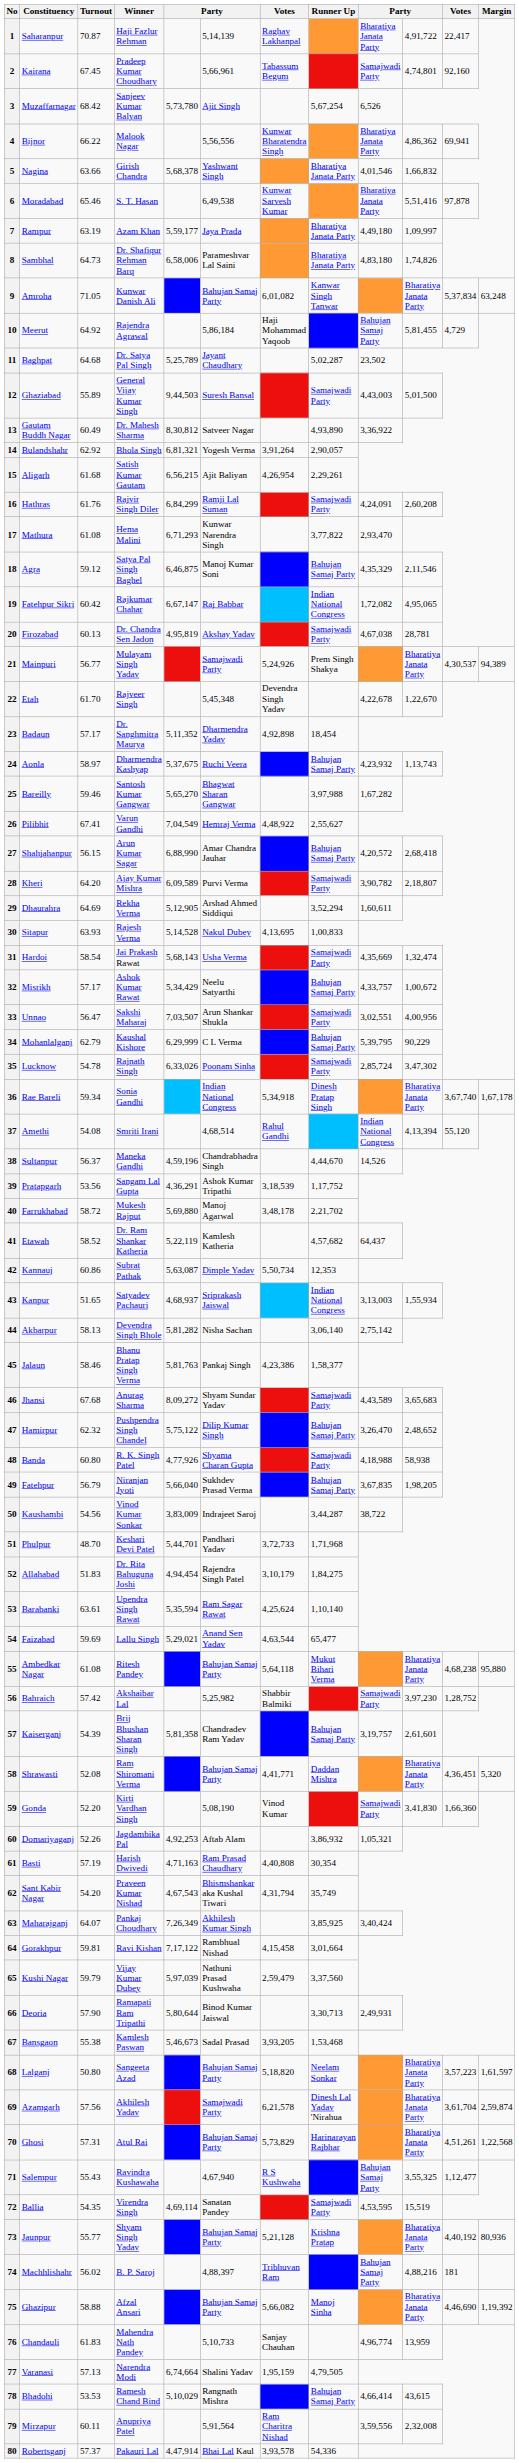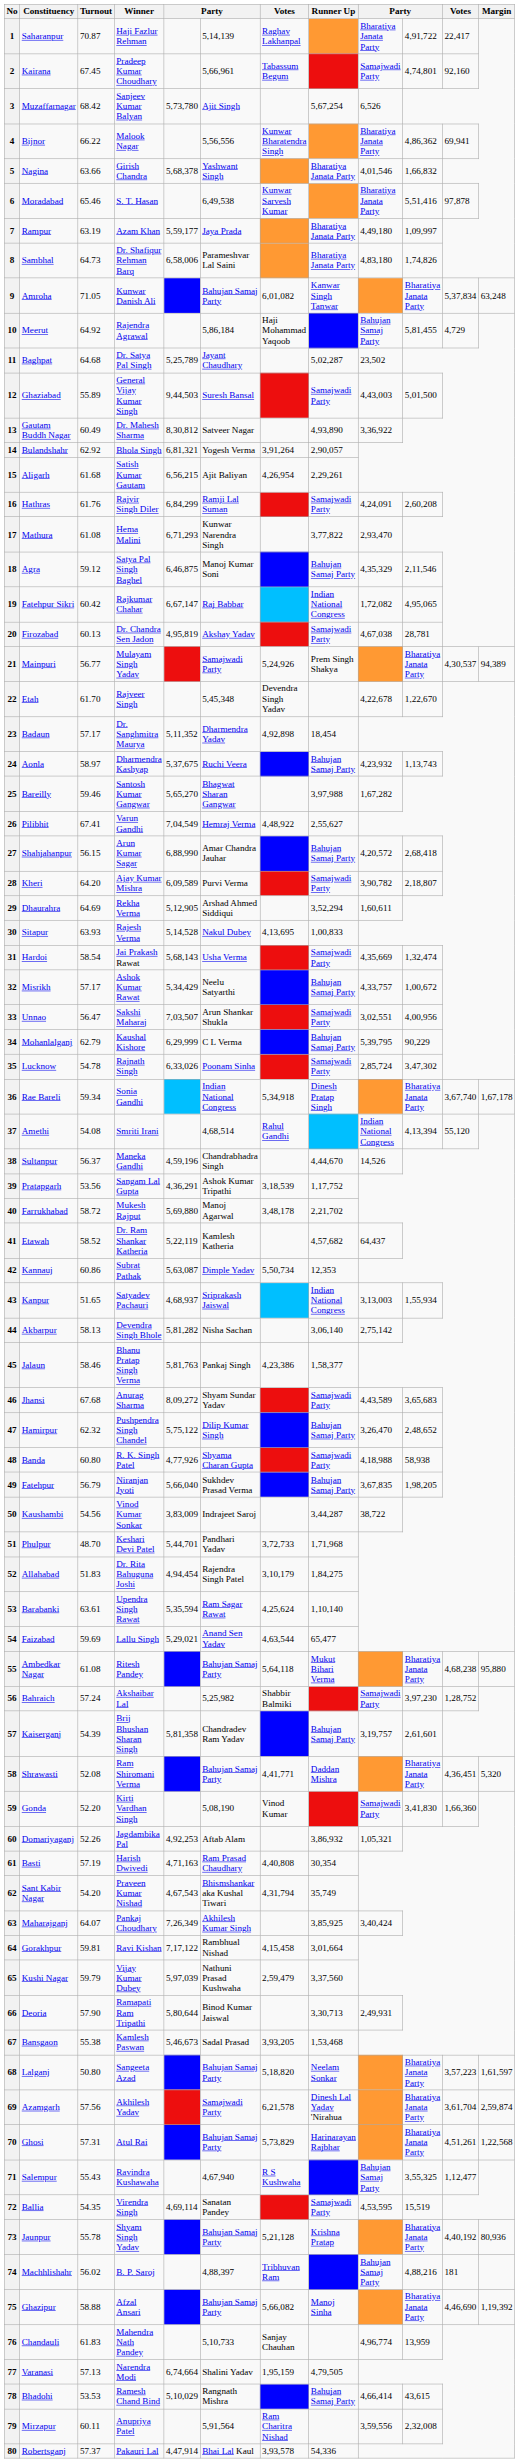56 | Turnout: 57.42 -> 57.24
73 | Turnout: 55.77 -> 55.78
